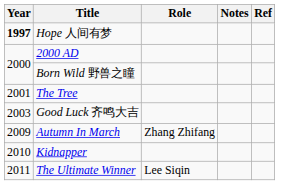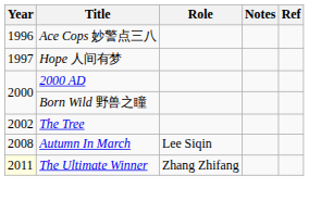+ row: 1996 | Ace Cops 妙警点三八
Hope 人间有梦 | Year: bold -> normal
The Tree | Year: 2001 -> 2002
- row: 2003 | Good Luck 齐鸣大吉
Autumn In March | Year: 2009 -> 2008
Autumn In March | Role: Zhang Zhifang -> Lee Siqin
- row: 2010 | Kidnapper
The Ultimate Winner | Year: no background -> lightyellow background
The Ultimate Winner | Role: Lee Siqin -> Zhang Zhifang
